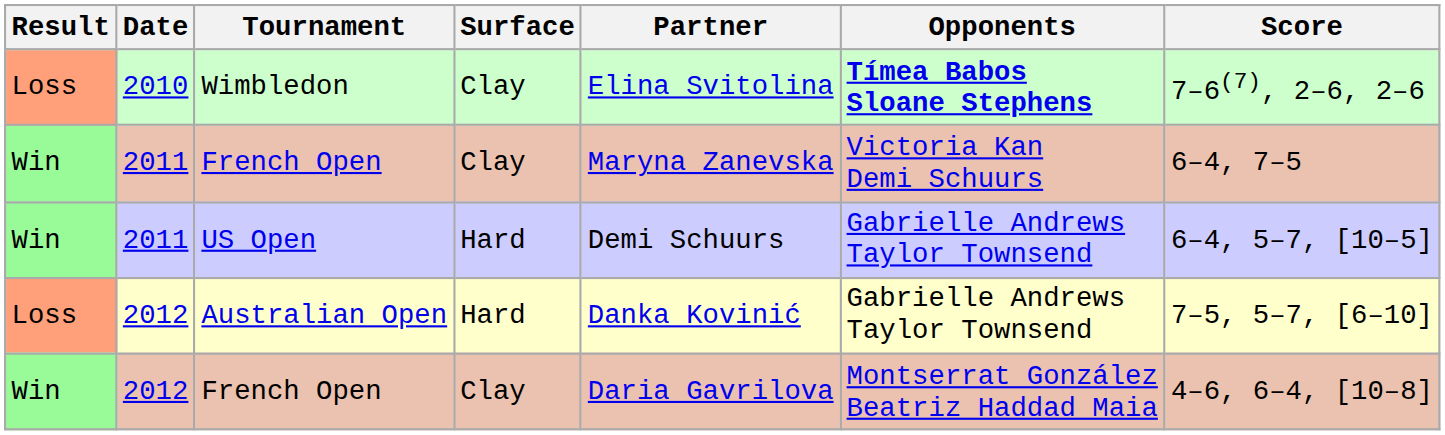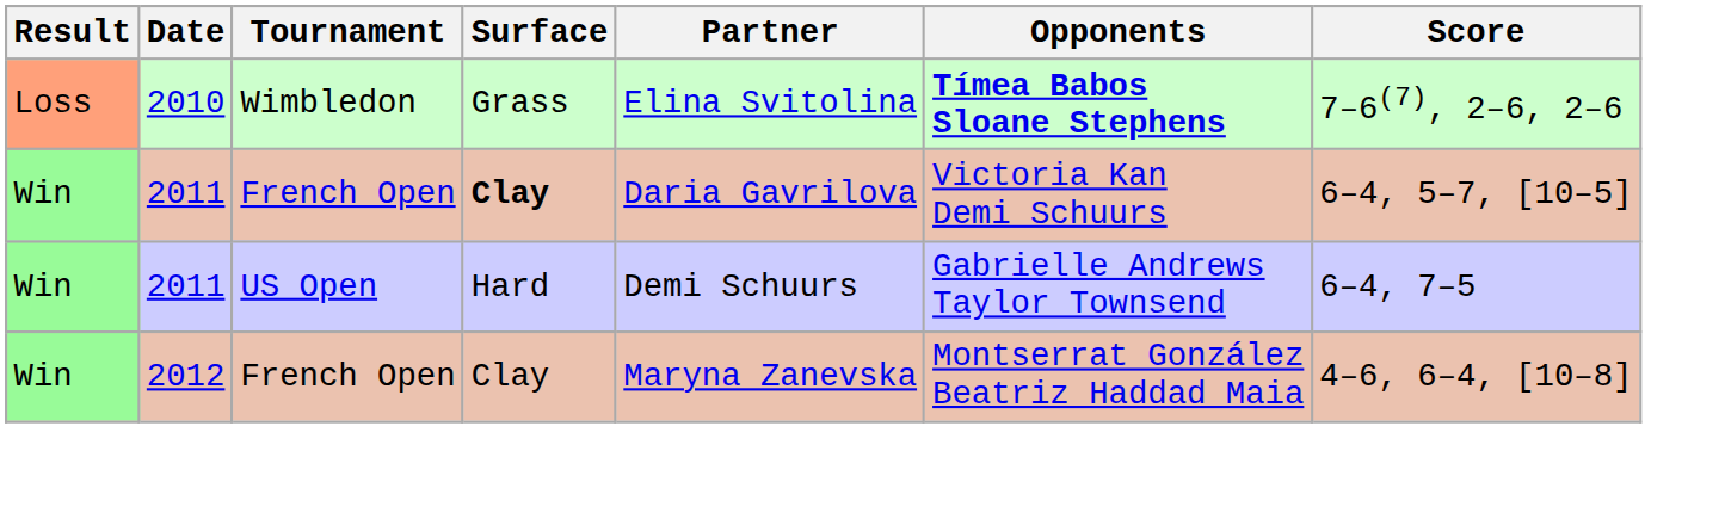Wimbledon | Surface: Clay -> Grass
2011 / French Open | Surface: normal -> bold
2011 / French Open | Partner: Maryna Zanevska -> Daria Gavrilova
2011 / French Open | Score: 6–4, 7–5 -> 6–4, 5–7, [10–5]
US Open | Score: 6–4, 5–7, [10–5] -> 6–4, 7–5
- row: Loss | 2012 | Australian Open | Hard | Danka Kovinić | Gabrielle Andrews Taylor Townsend | 7–5, 5–7, [6–10]
2012 / French Open | Partner: Daria Gavrilova -> Maryna Zanevska
